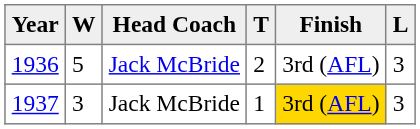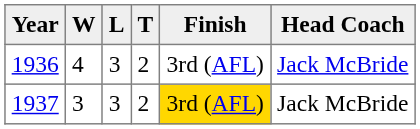columns swapped: L <-> Head Coach
1936 | W: 5 -> 4
1937 | T: 1 -> 2
